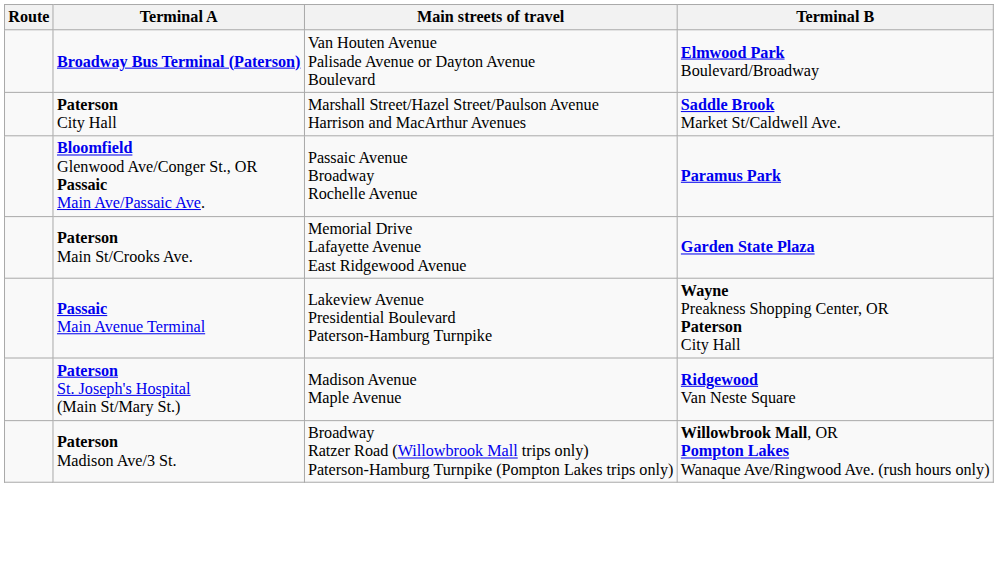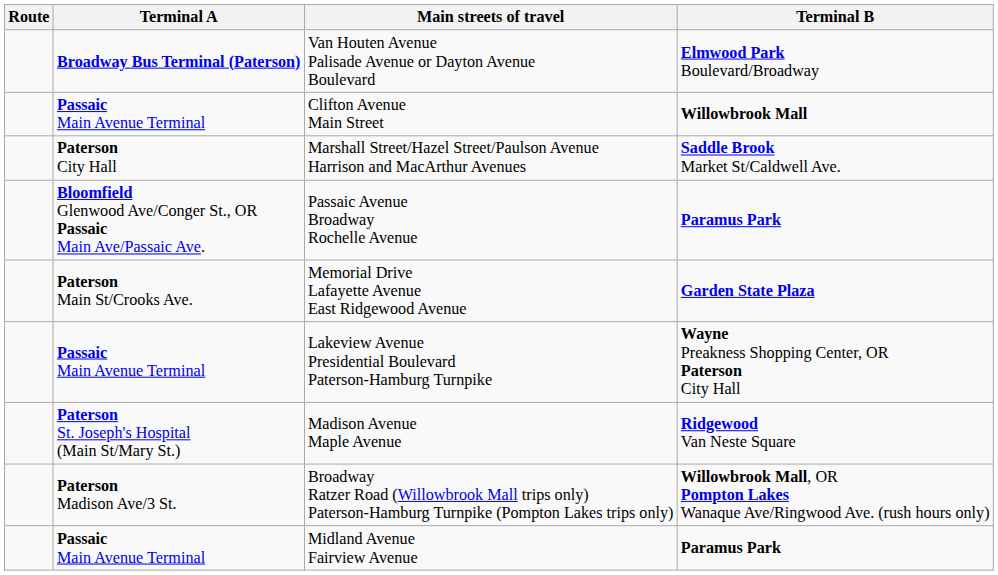+ row: Passaic Main Avenue Terminal | Clifton Avenue Main Street | Willowbrook Mall
+ row: Passaic Main Avenue Terminal | Midland Avenue Fairview Avenue | Paramus Park
